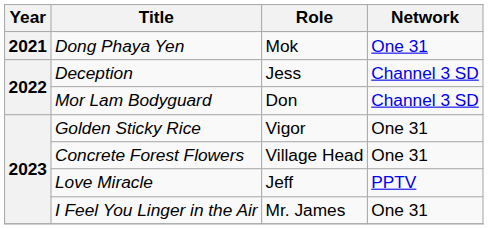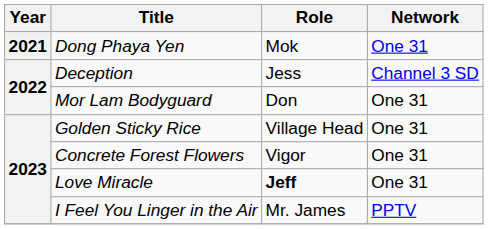Mor Lam Bodyguard | Network: Channel 3 SD -> One 31
Golden Sticky Rice | Role: Vigor -> Village Head
Concrete Forest Flowers | Role: Village Head -> Vigor
Love Miracle | Role: normal -> bold
Love Miracle | Network: PPTV -> One 31
I Feel You Linger in the Air | Network: One 31 -> PPTV
